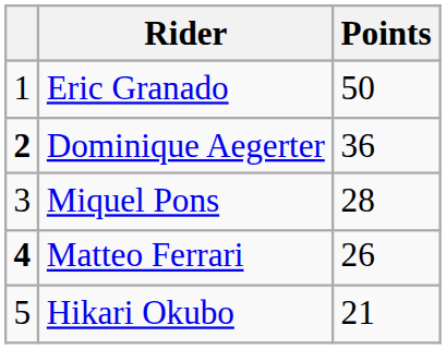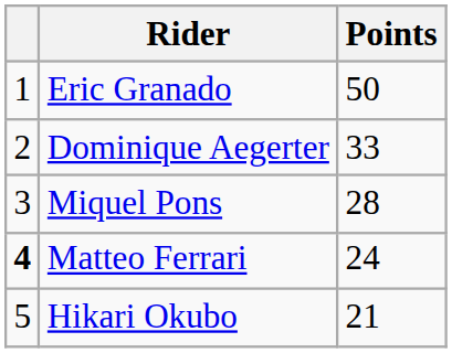Dominique Aegerter | column 1: bold -> normal
Dominique Aegerter | Points: 36 -> 33
Matteo Ferrari | Points: 26 -> 24
